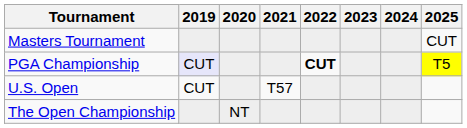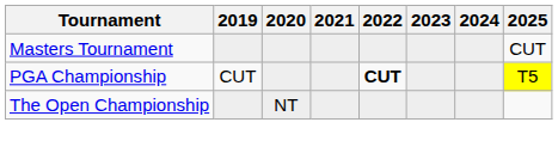PGA Championship | 2019: lavender background -> no background
- row: U.S. Open | CUT | T57
